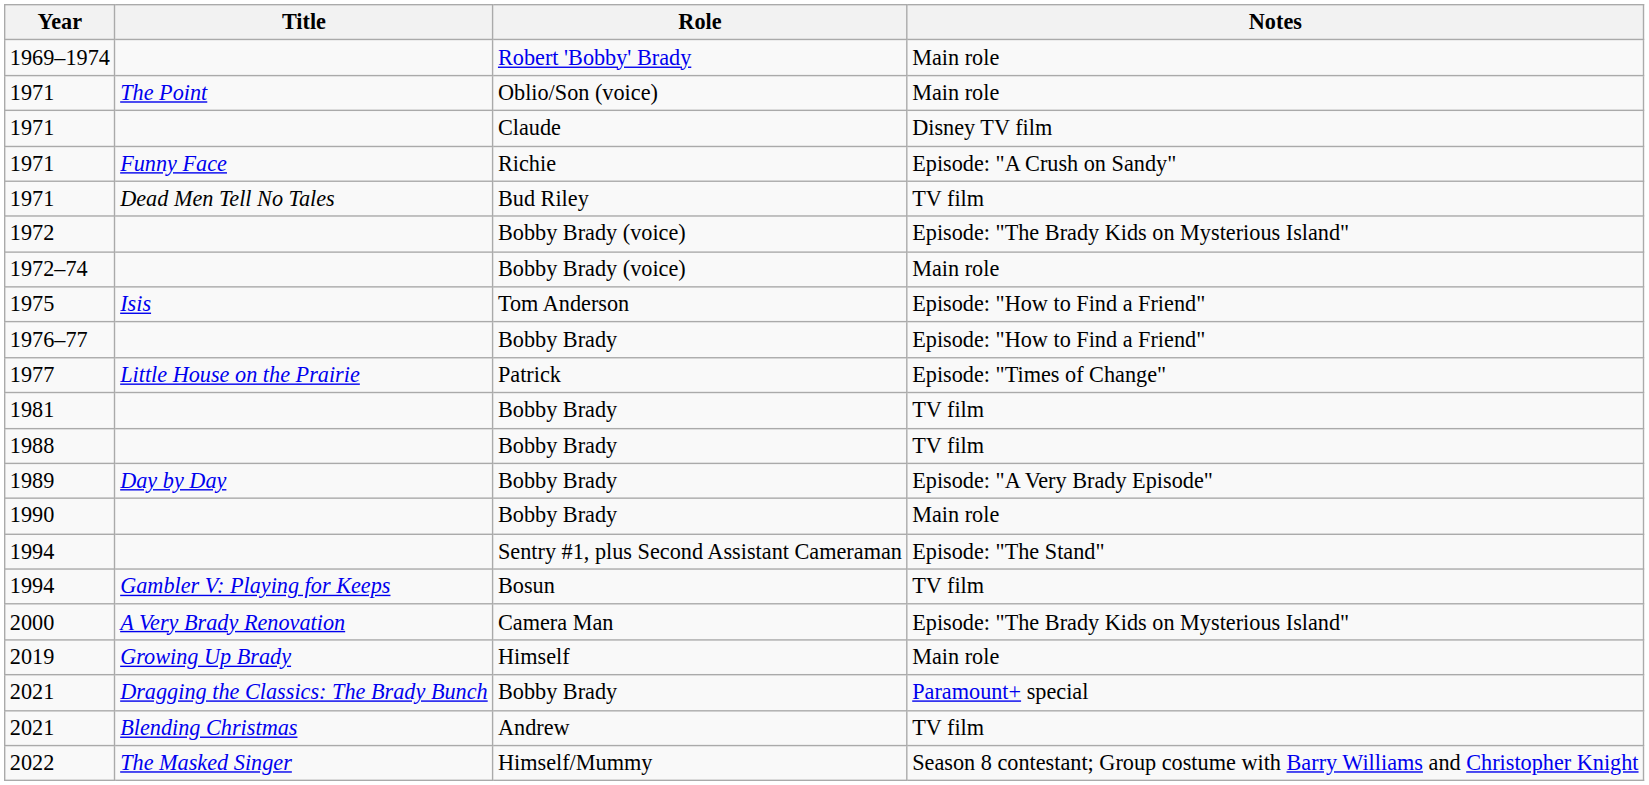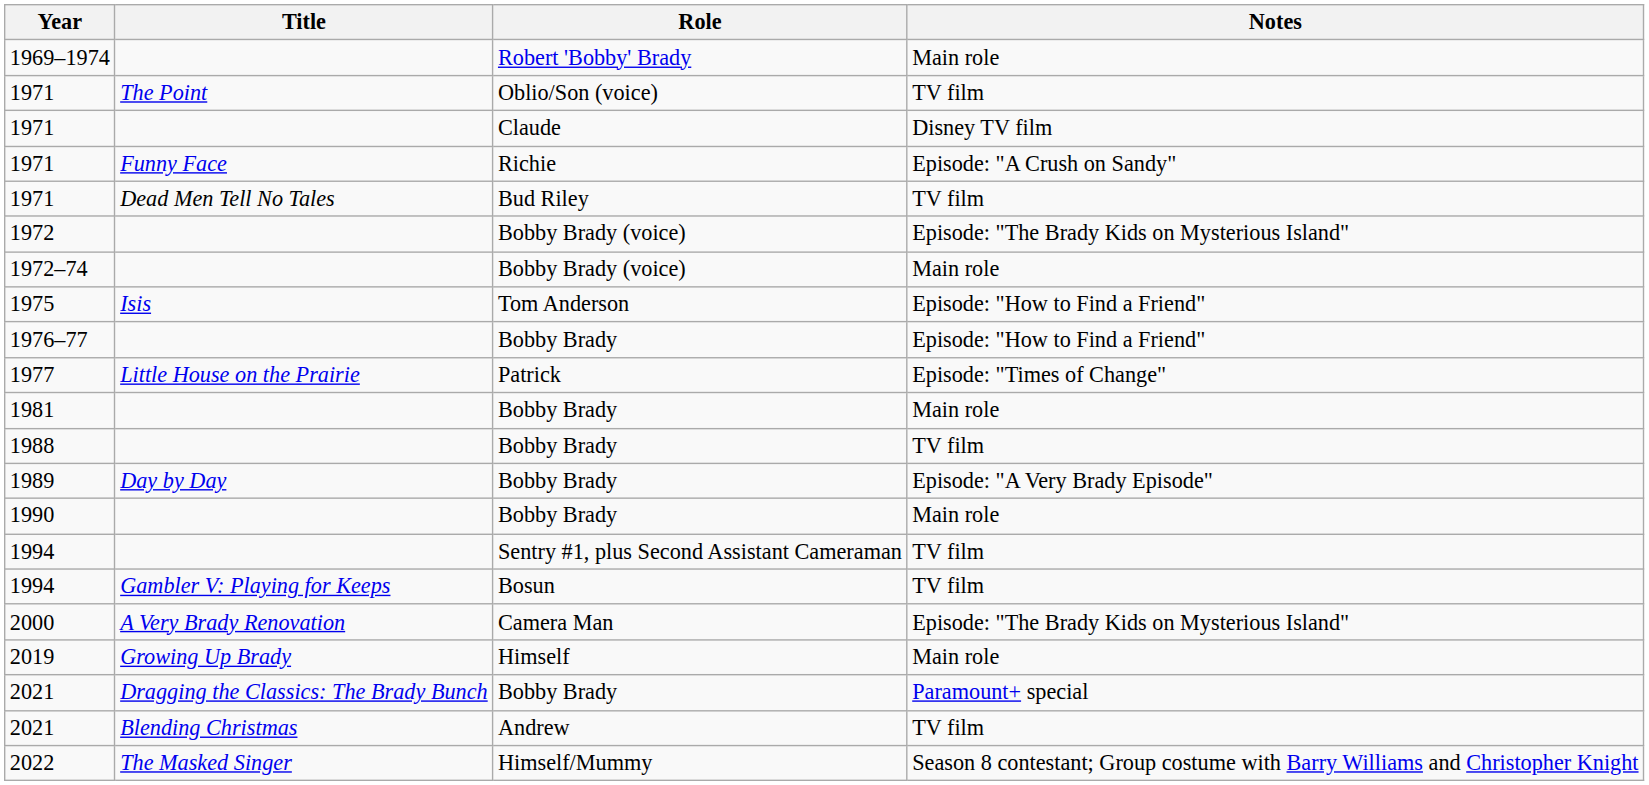1971 / Oblio/Son (voice) | Notes: Main role -> TV film
1981 | Notes: TV film -> Main role
1994 / Sentry #1, plus Second Assistant Cameraman | Notes: Episode: "The Stand" -> TV film
